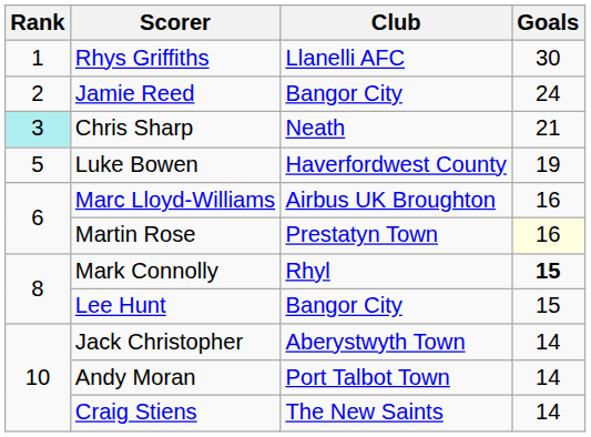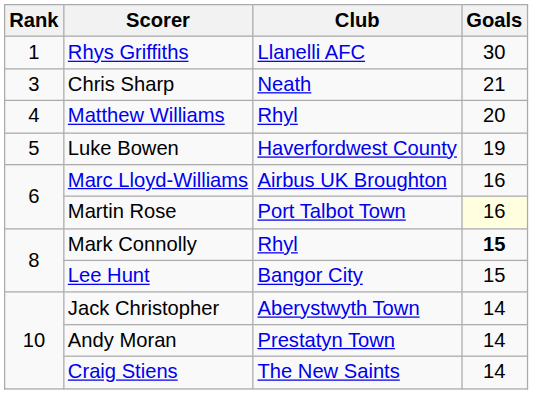- row: 2 | Jamie Reed | Bangor City | 24
Chris Sharp | Rank: paleturquoise background -> no background
+ row: 4 | Matthew Williams | Rhyl | 20
Martin Rose | Club: Prestatyn Town -> Port Talbot Town
Andy Moran | Club: Port Talbot Town -> Prestatyn Town
